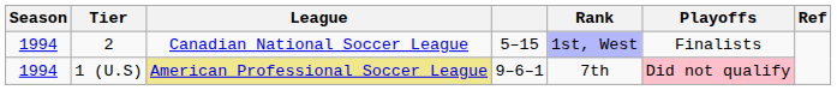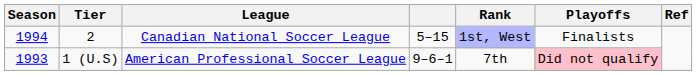1 (U.S) | Season: 1994 -> 1993
1 (U.S) | League: khaki background -> no background
